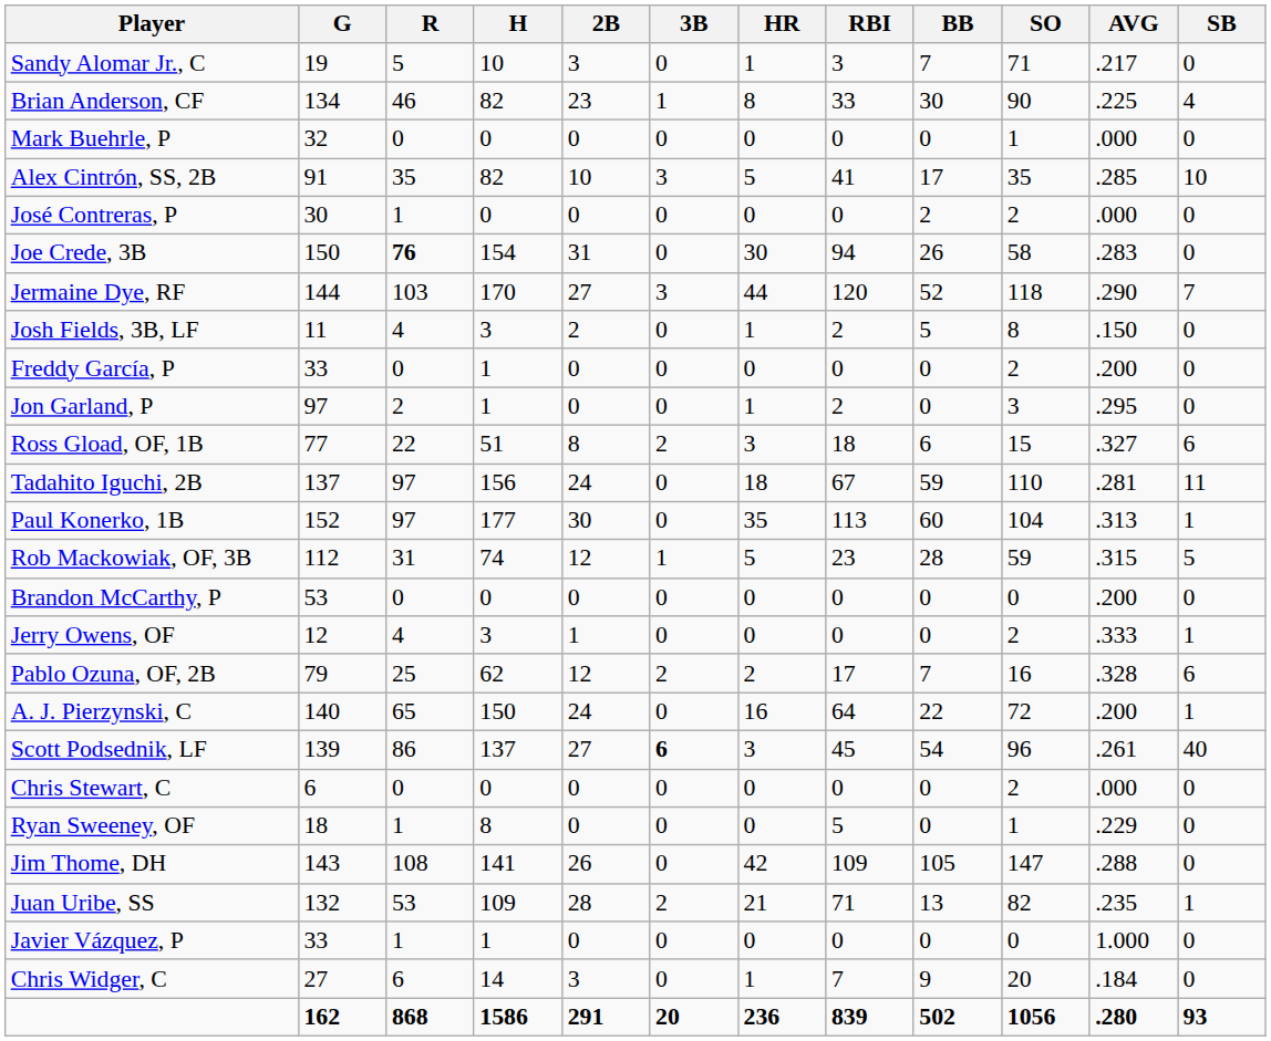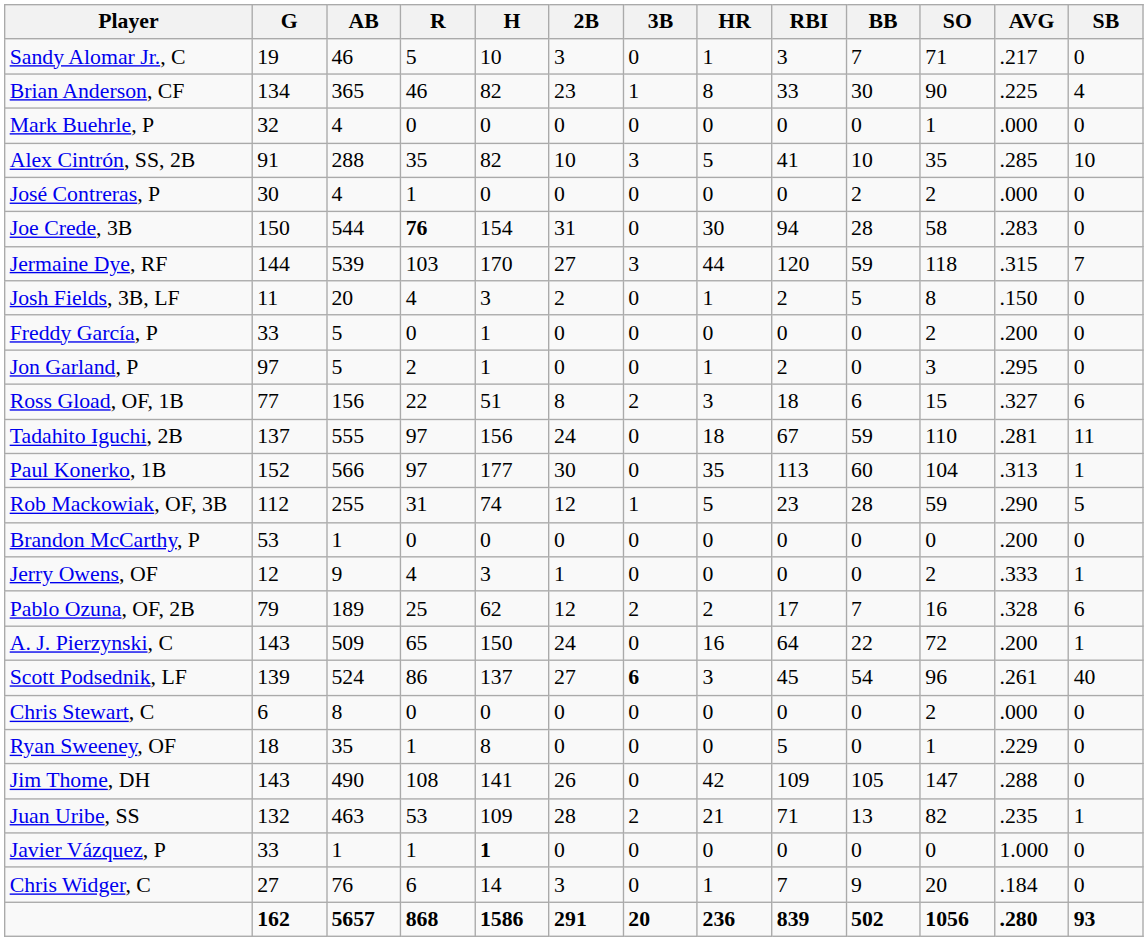+ column: AB | 46 | 365 | 4 | 288 | 4 | 544 | 539 | 20 | 5 | 5 | 156 | 555 | 566 | 255 | 1 | 9 | 189 | 509 | 524 | 8 | 35 | 490 | 463 | 1 | 76 | 5657
Alex Cintrón, SS, 2B | BB: 17 -> 10
Joe Crede, 3B | BB: 26 -> 28
Jermaine Dye, RF | BB: 52 -> 59
Jermaine Dye, RF | AVG: .290 -> .315
Rob Mackowiak, OF, 3B | AVG: .315 -> .290
A. J. Pierzynski, C | G: 140 -> 143
Javier Vázquez, P | H: normal -> bold
